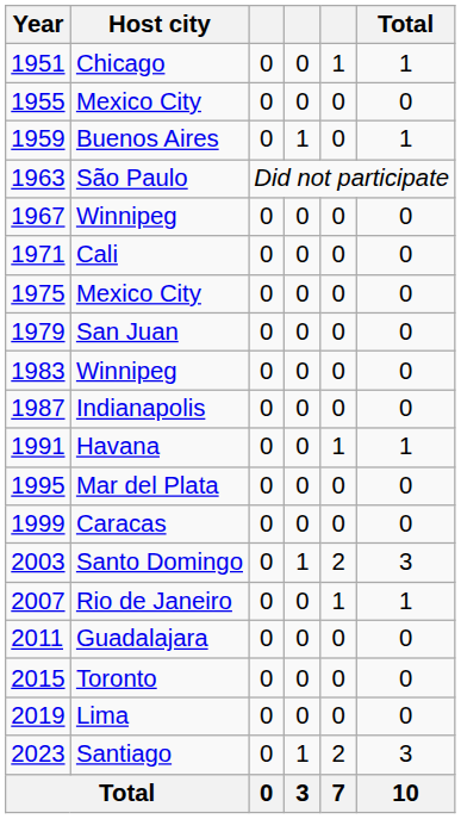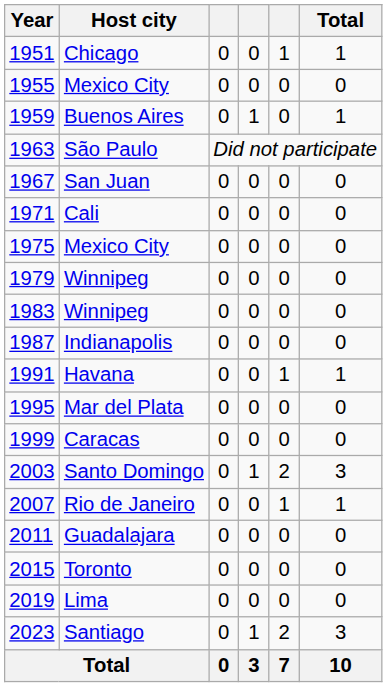1967 | Host city: Winnipeg -> San Juan
1979 | Host city: San Juan -> Winnipeg
